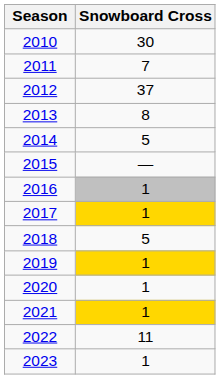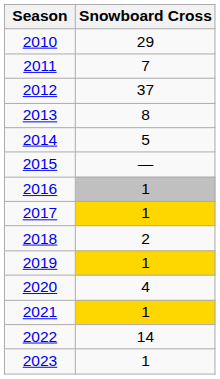2010 | Snowboard Cross: 30 -> 29
2018 | Snowboard Cross: 5 -> 2
2020 | Snowboard Cross: 1 -> 4
2022 | Snowboard Cross: 11 -> 14
